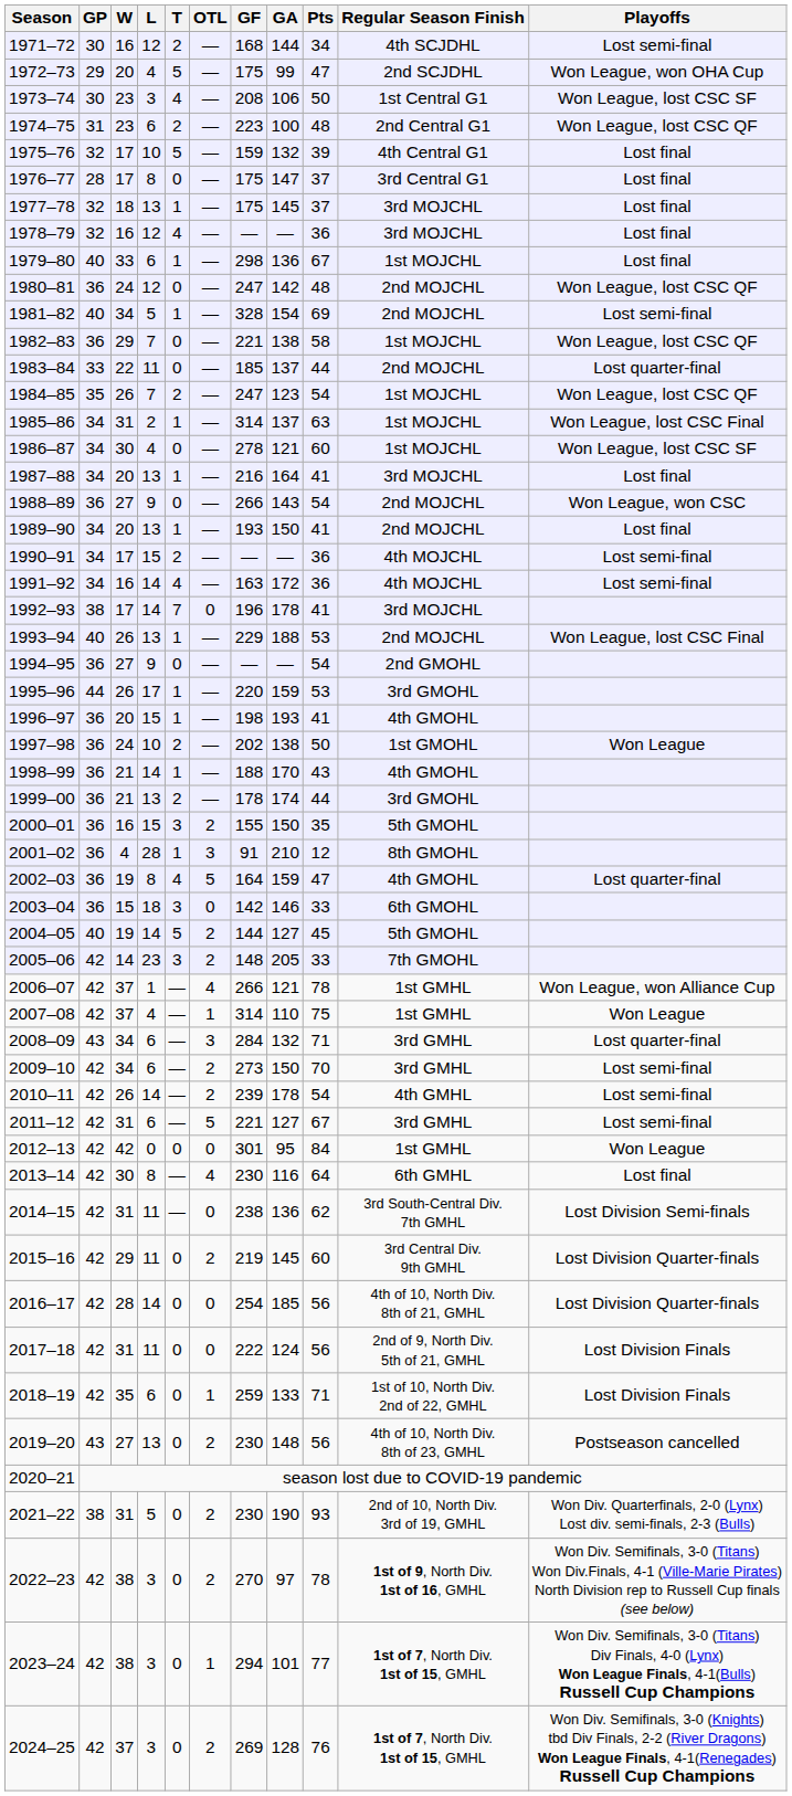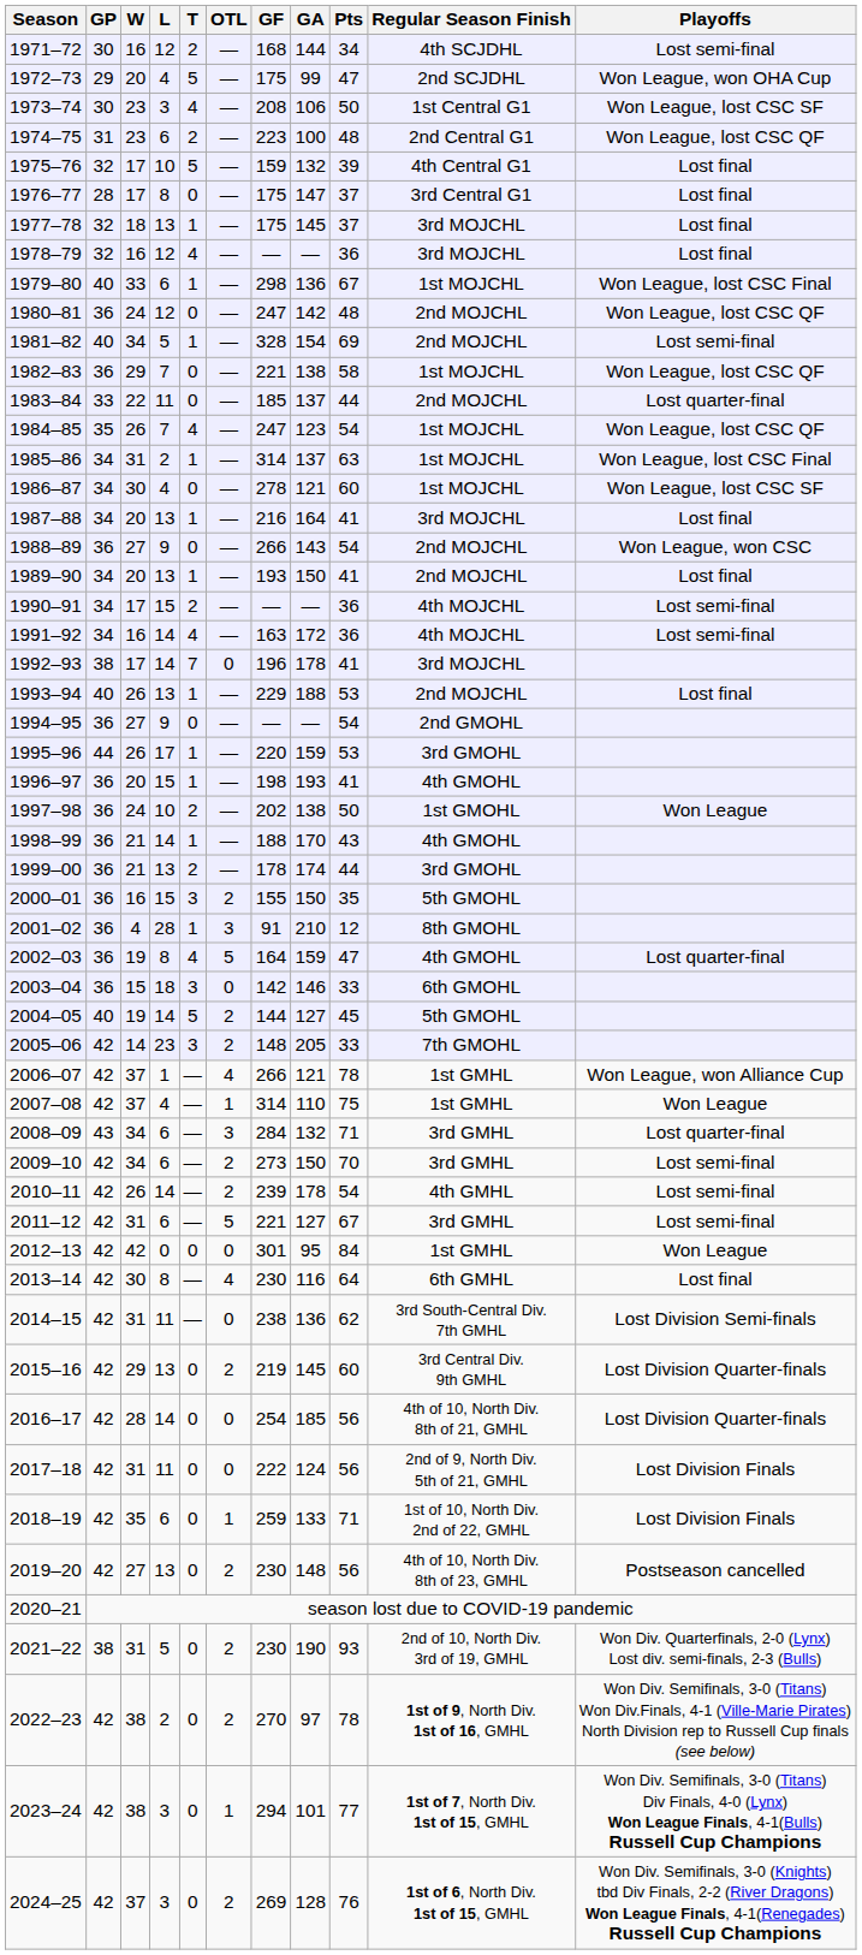1979–80 | Playoffs: Lost final -> Won League, lost CSC Final
1984–85 | T: 2 -> 4
1993–94 | Playoffs: Won League, lost CSC Final -> Lost final
2015–16 | L: 11 -> 13
2019–20 | GP: 43 -> 42
2022–23 | L: 3 -> 2
2024–25 | Regular Season Finish: 1st of 7, North Div. 1st of 15, GMHL -> 1st of 6, North Div. 1st of 15, GMHL
